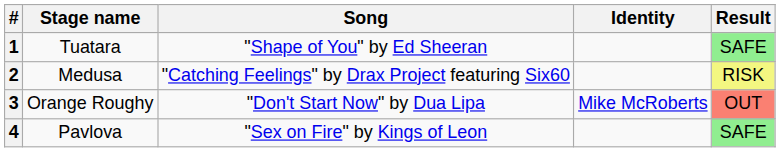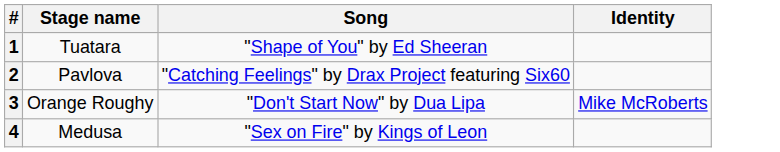- column: Result | SAFE | RISK | OUT | SAFE
2 | Stage name: Medusa -> Pavlova
4 | Stage name: Pavlova -> Medusa
